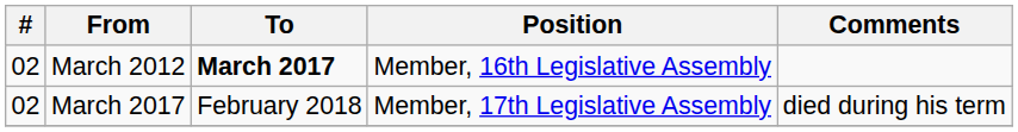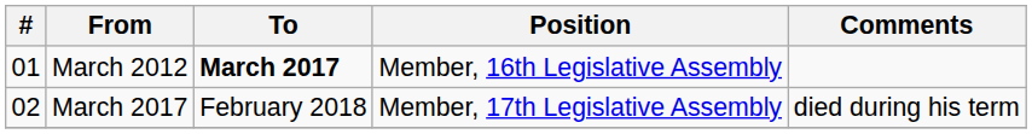March 2012 | #: 02 -> 01
